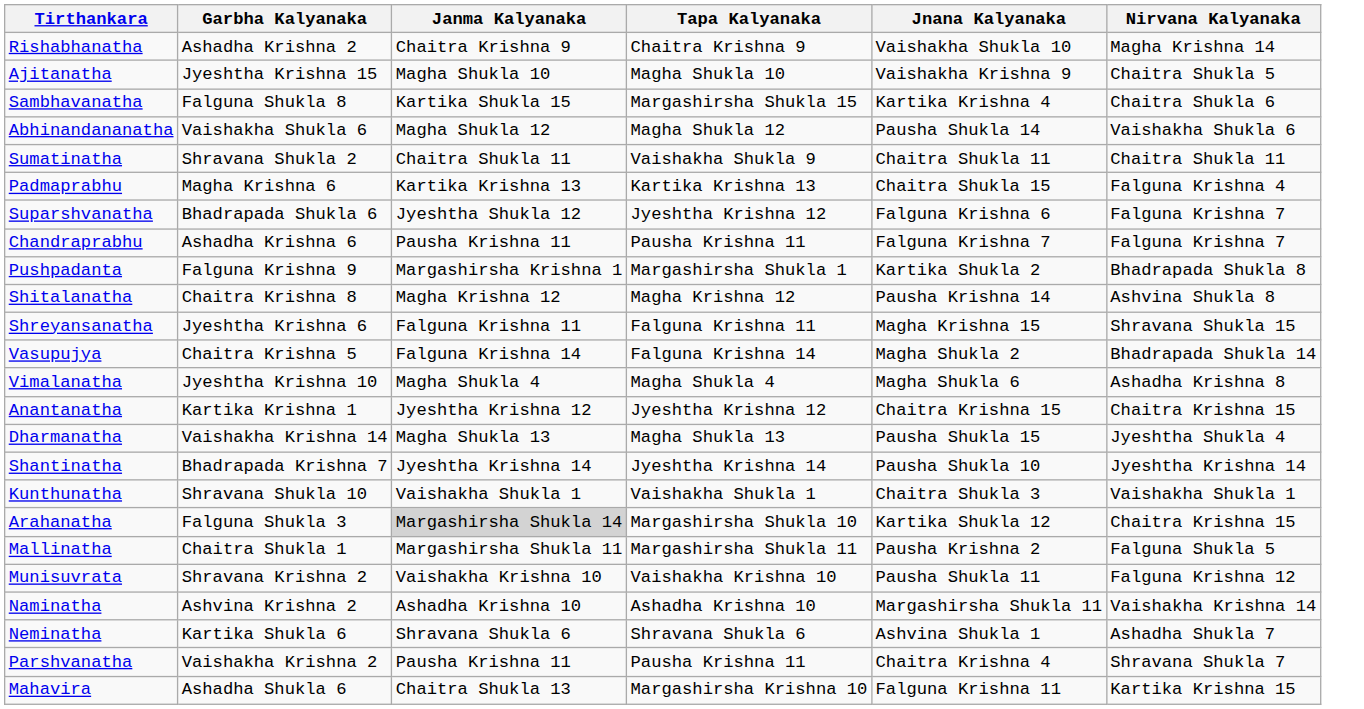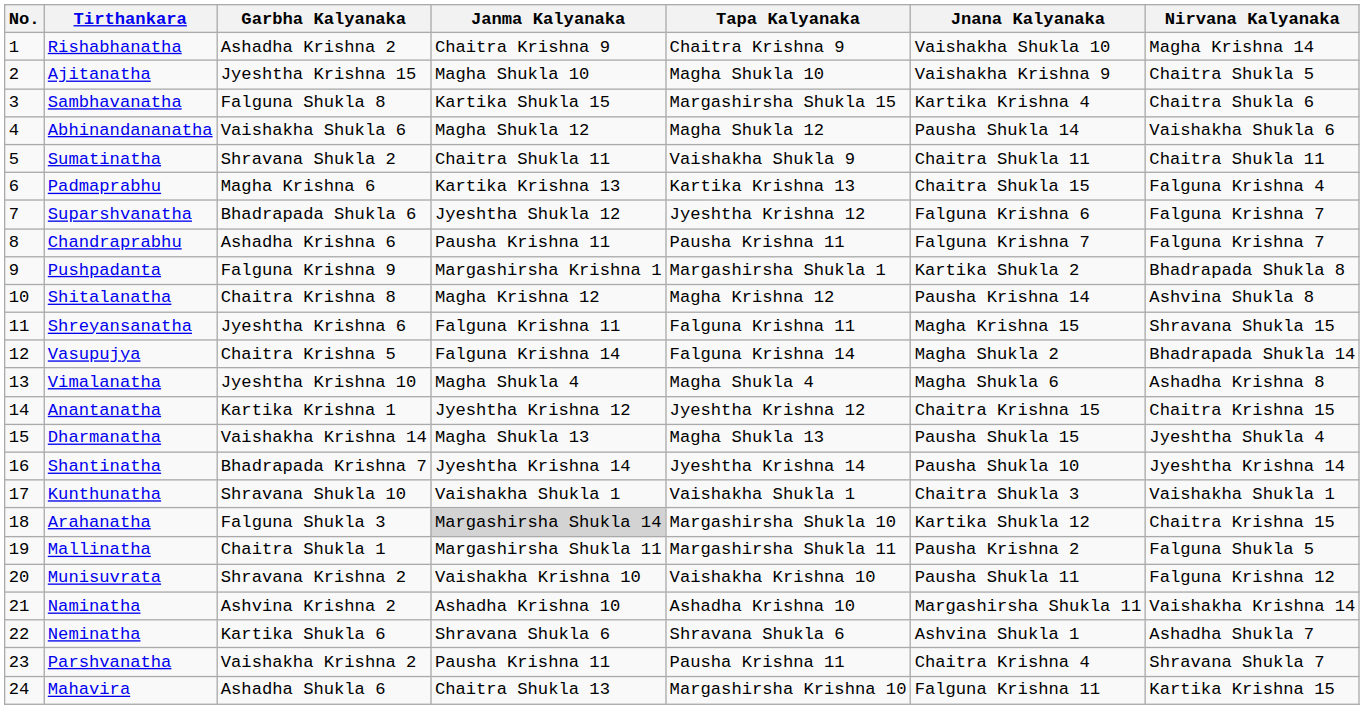+ column: No. | 1 | 2 | 3 | 4 | 5 | 6 | 7 | 8 | 9 | 10 | 11 | 12 | 13 | 14 | 15 | 16 | 17 | 18 | 19 | 20 | 21 | 22 | 23 | 24
